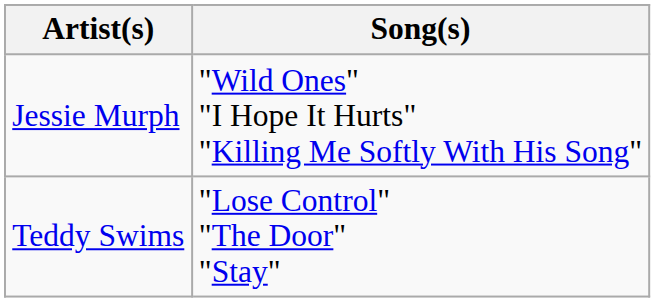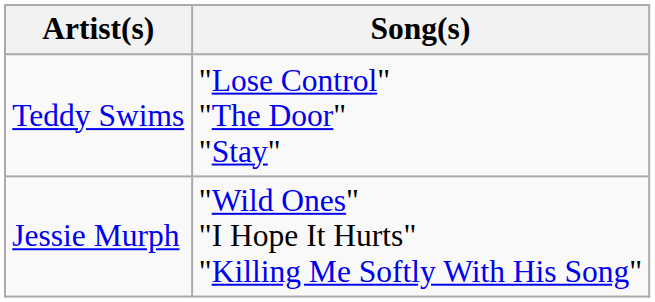rows swapped: Teddy Swims <-> Jessie Murph
